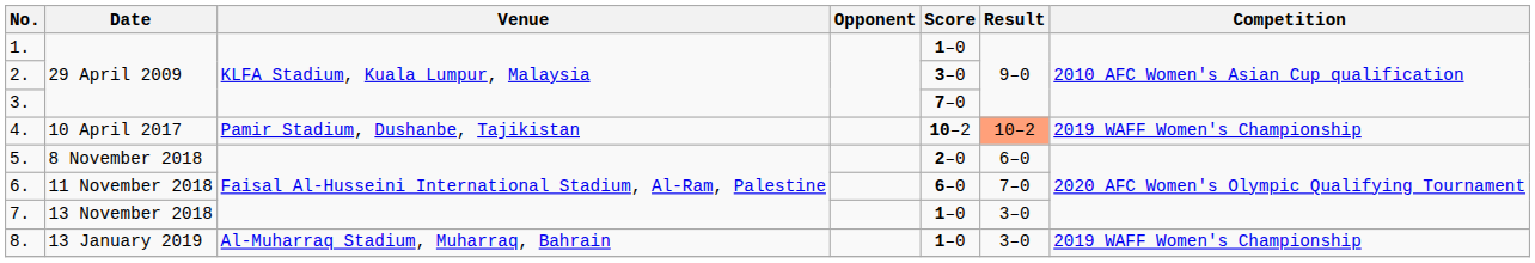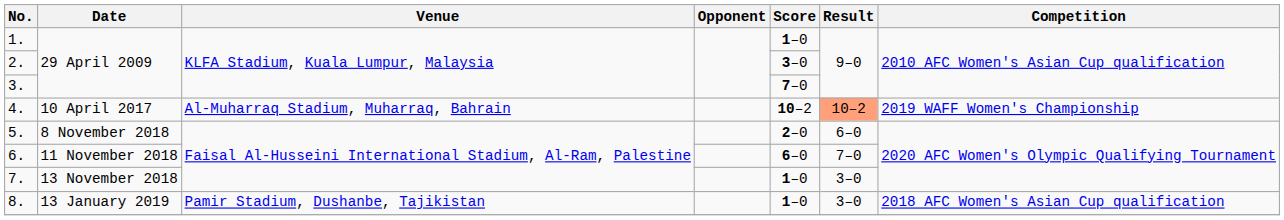4. | Venue: Pamir Stadium, Dushanbe, Tajikistan -> Al-Muharraq Stadium, Muharraq, Bahrain
8. | Venue: Al-Muharraq Stadium, Muharraq, Bahrain -> Pamir Stadium, Dushanbe, Tajikistan
8. | Competition: 2019 WAFF Women's Championship -> 2018 AFC Women's Asian Cup qualification
